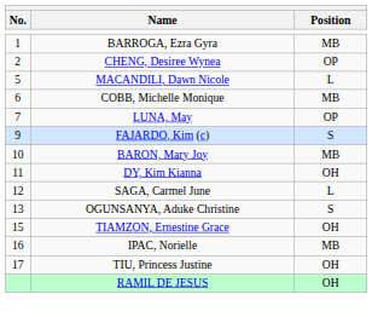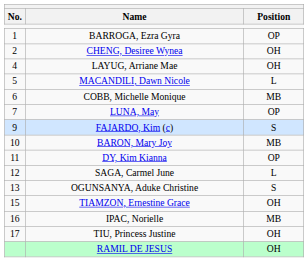BARROGA, Ezra Gyra | Position: MB -> OP
CHENG, Desiree Wynea | Position: OP -> OH
+ row: 4 | LAYUG, Arriane Mae | OH
DY, Kim Kianna | Position: OH -> OP
